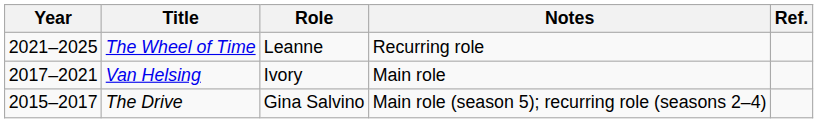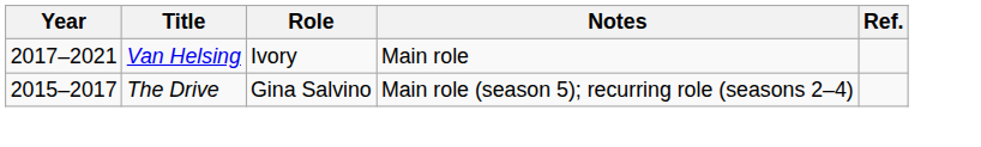- row: 2021–2025 | The Wheel of Time | Leanne | Recurring role
